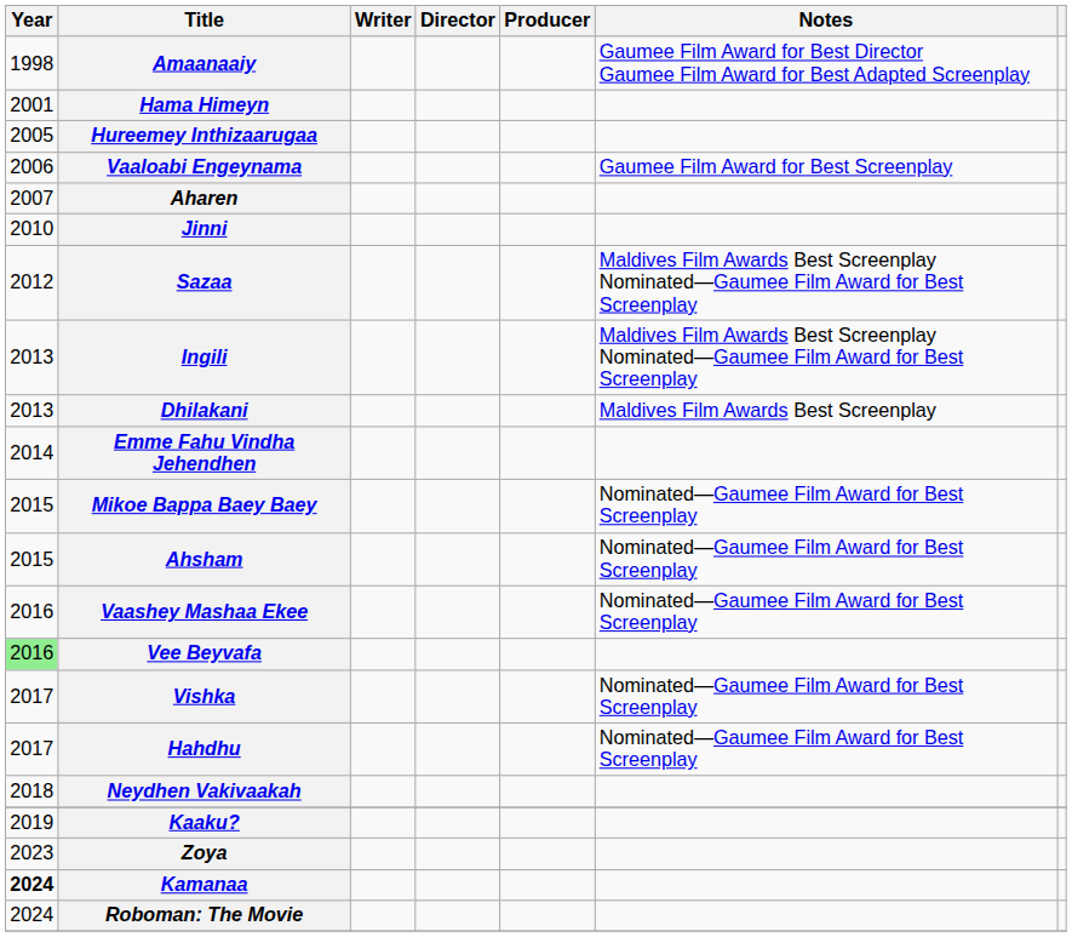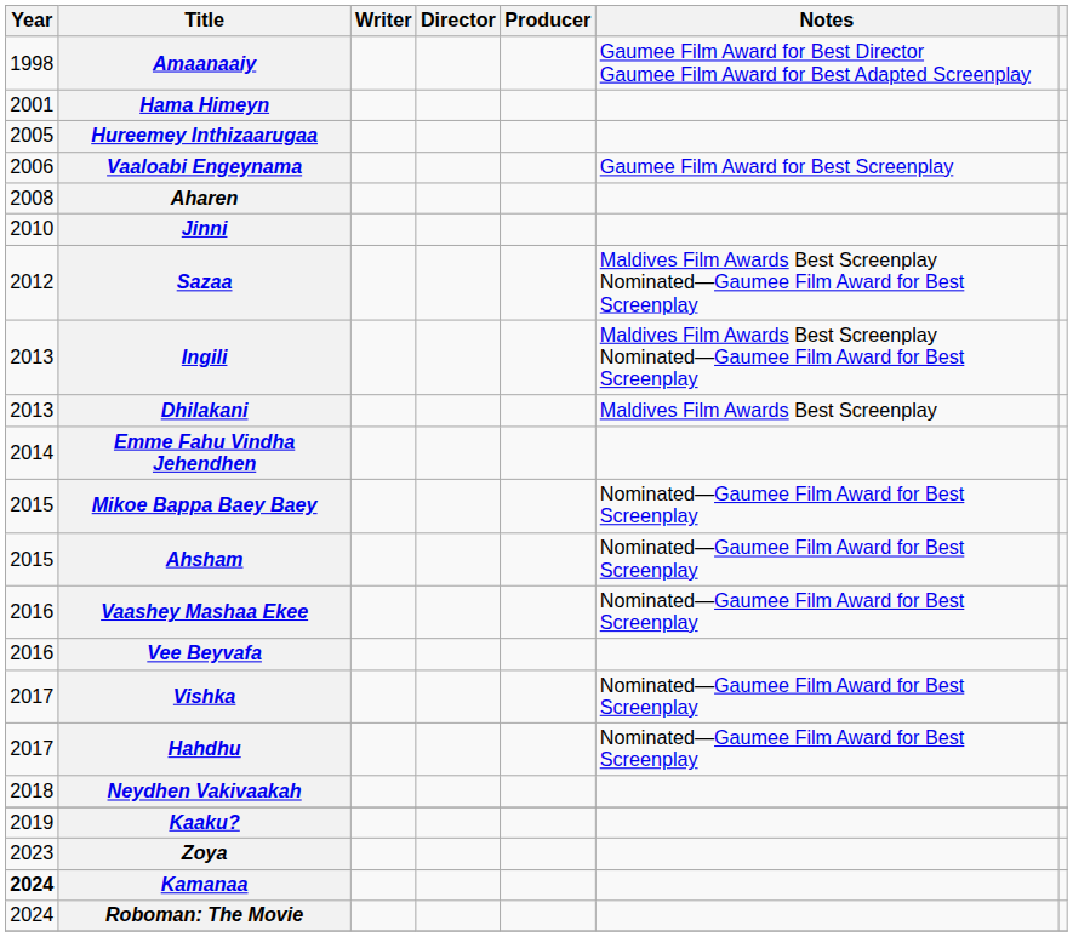Aharen | Year: 2007 -> 2008
Vee Beyvafa | Year: lightgreen background -> no background
